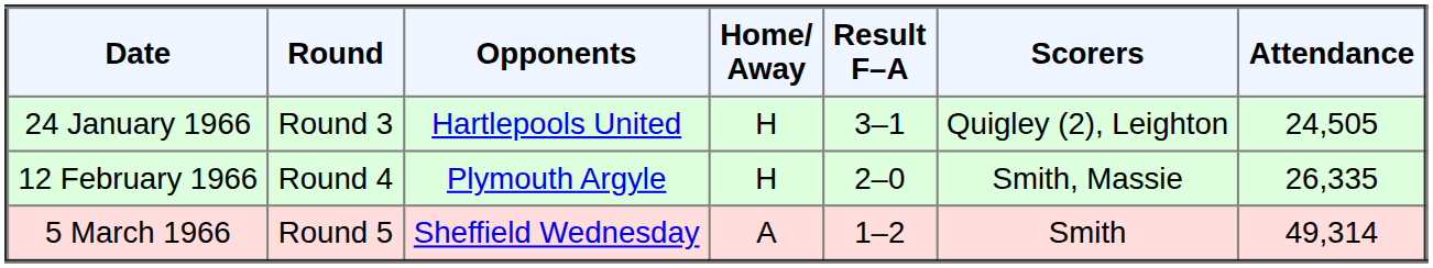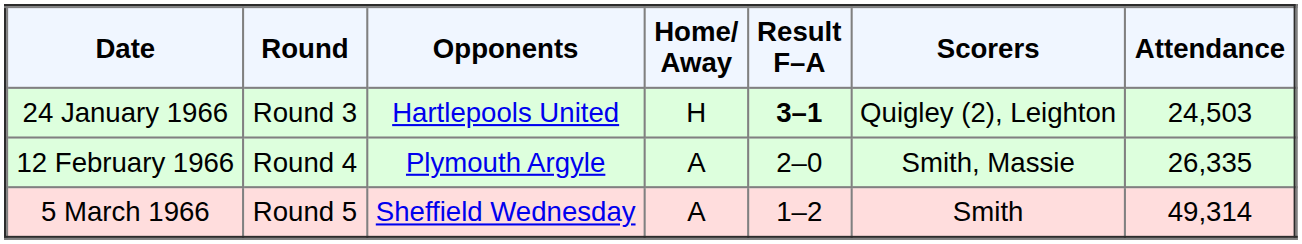24 January 1966 | Result F–A: normal -> bold
24 January 1966 | Attendance: 24,505 -> 24,503
12 February 1966 | Home/ Away: H -> A
